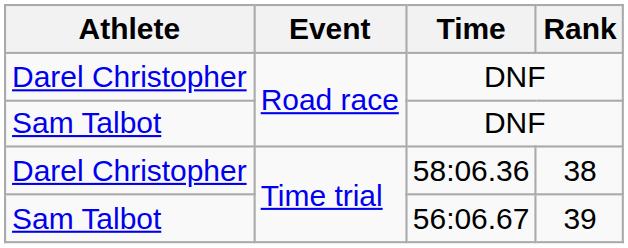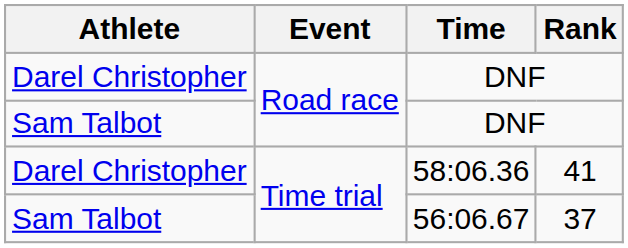58:06.36 | Rank: 38 -> 41
56:06.67 | Rank: 39 -> 37
